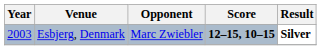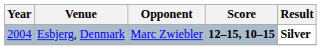Esbjerg, Denmark | Year: 2003 -> 2004
